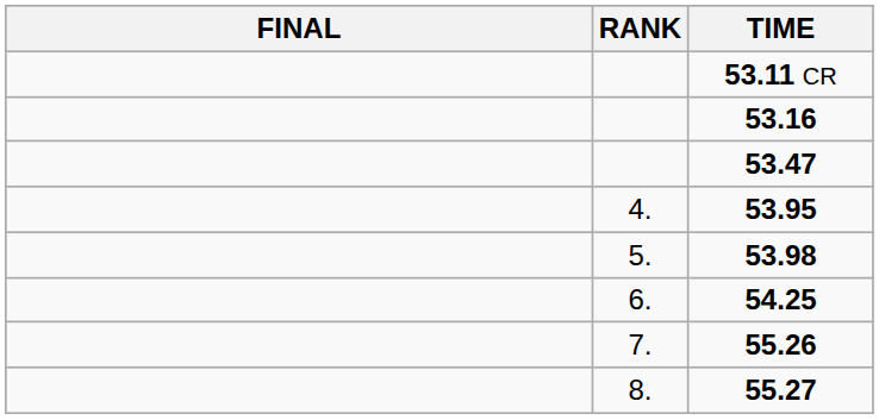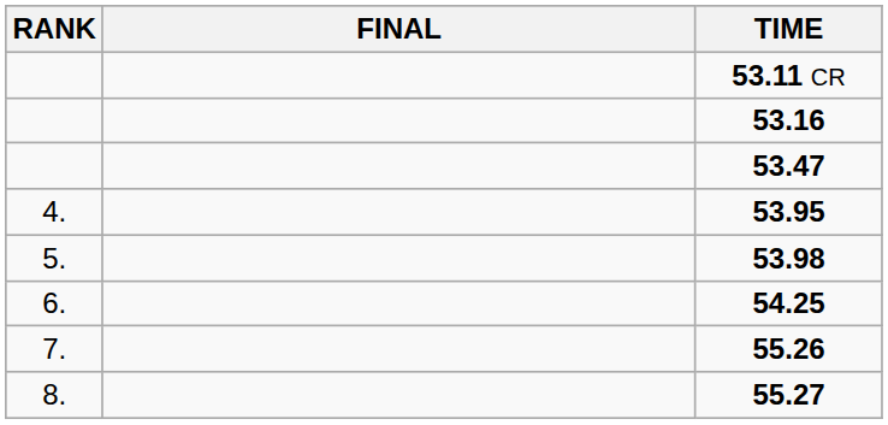columns swapped: RANK <-> FINAL
